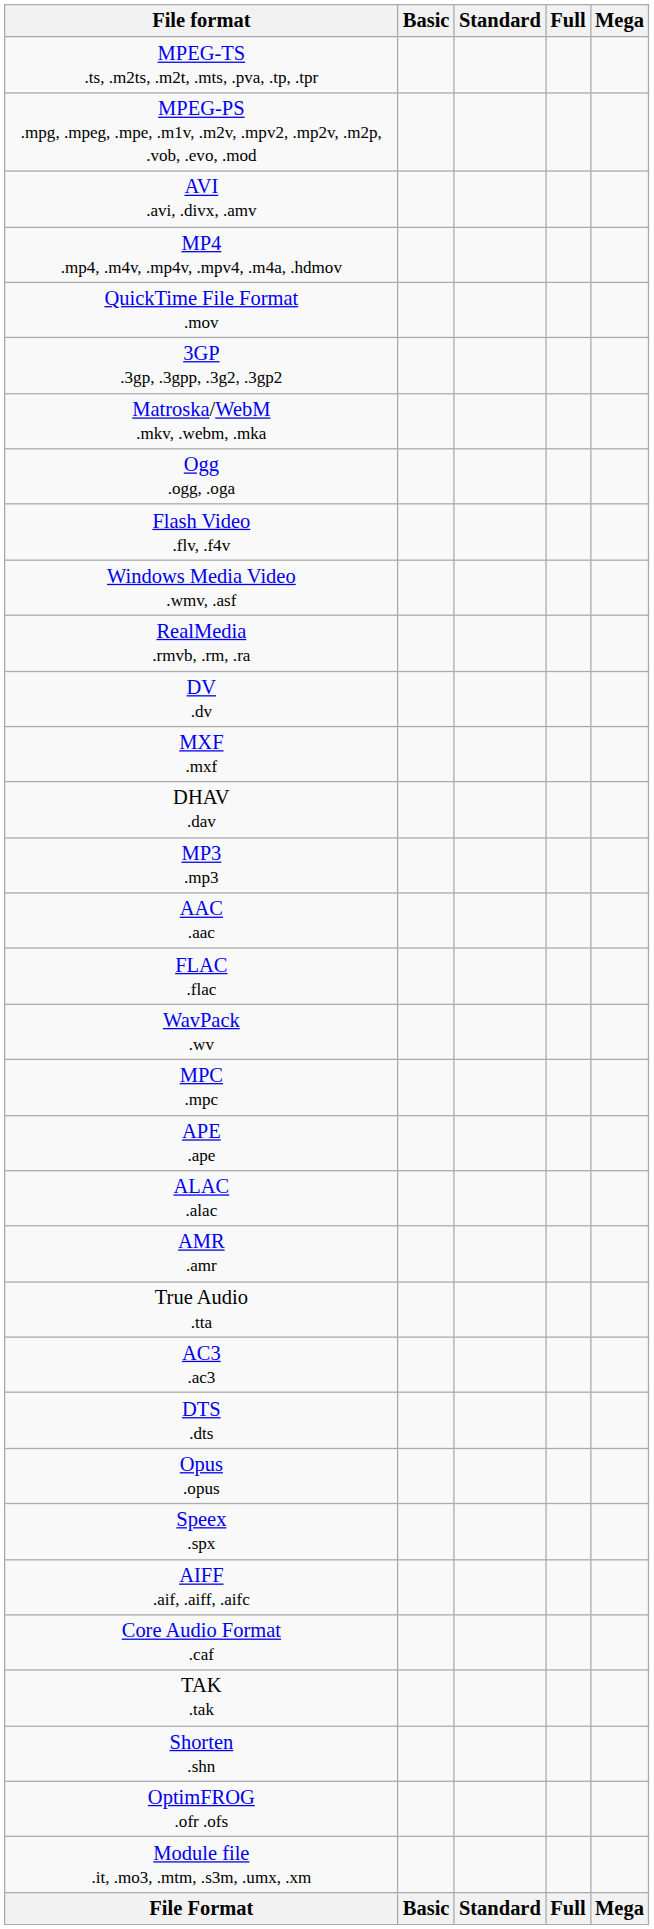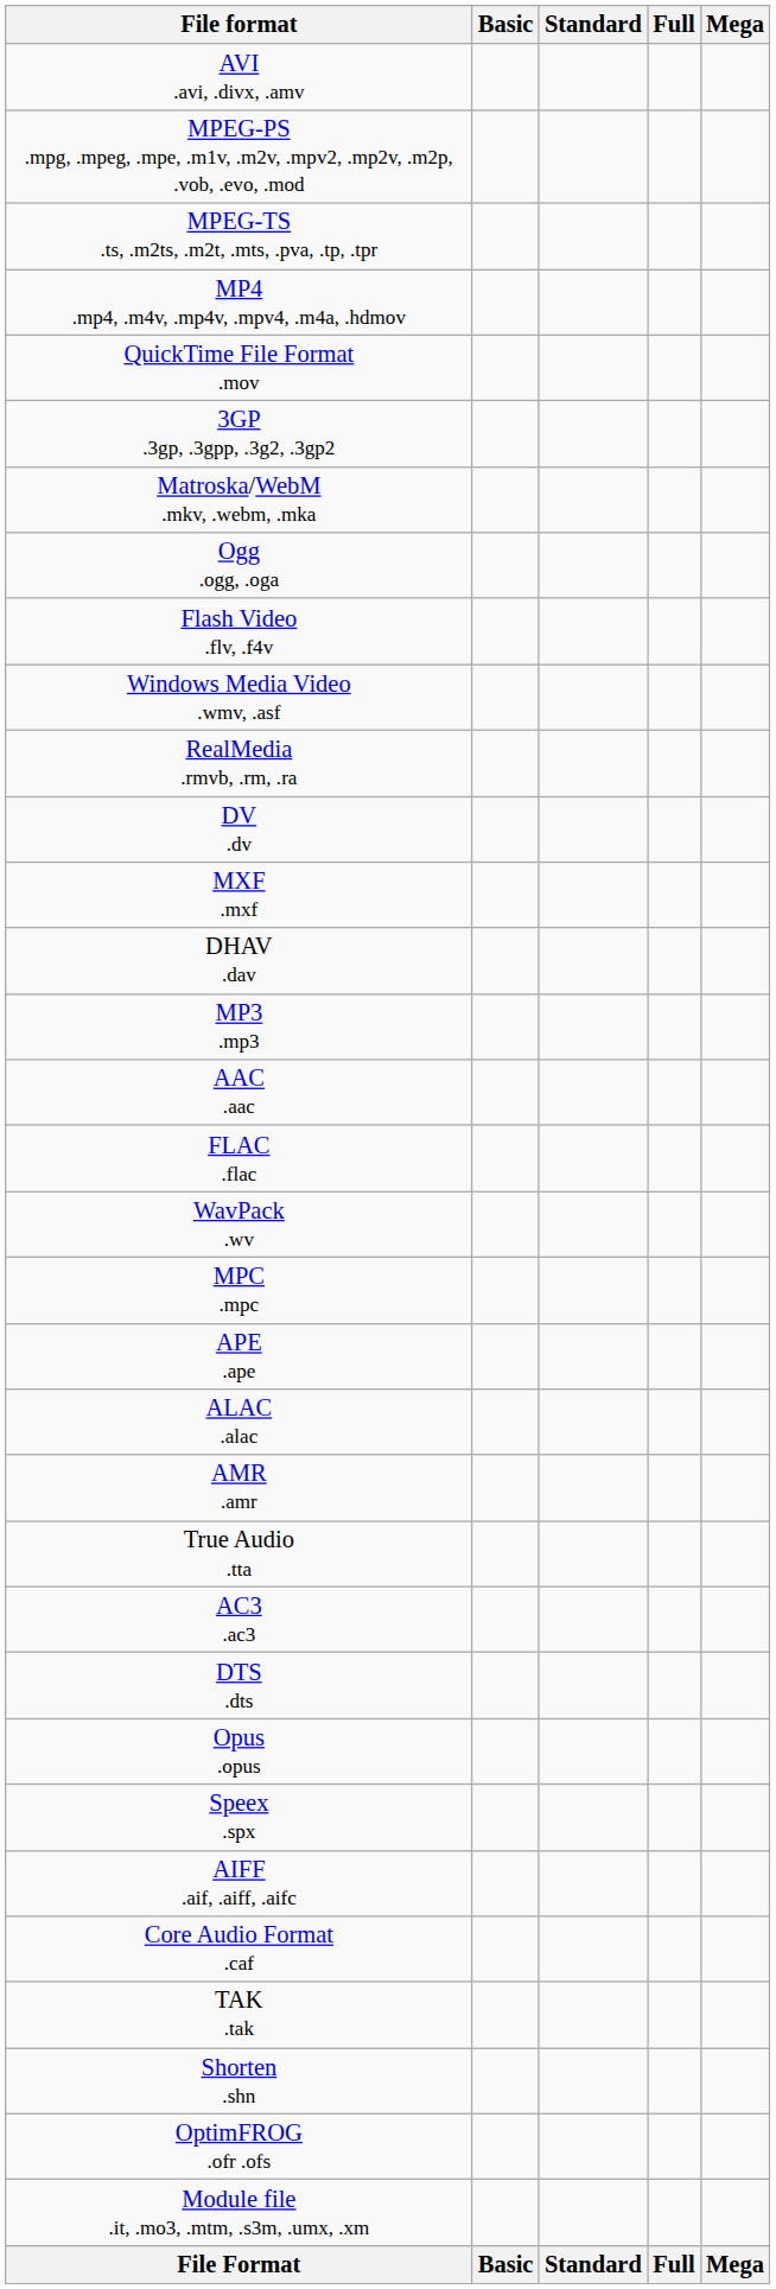rows swapped: AVI .avi, .divx, .amv <-> MPEG-TS .ts, .m2ts, .m2t, .mts, .pva, .tp, .tpr
